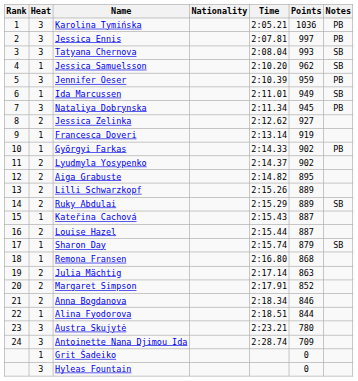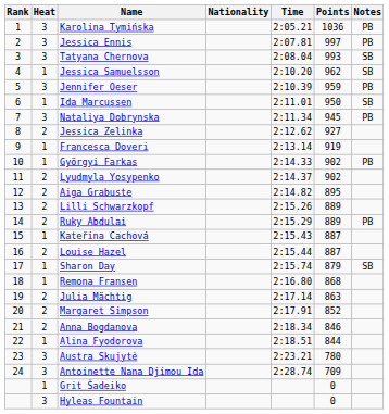Ida Marcussen | Points: 949 -> 950
Ruky Abdulai | Notes: SB -> PB
